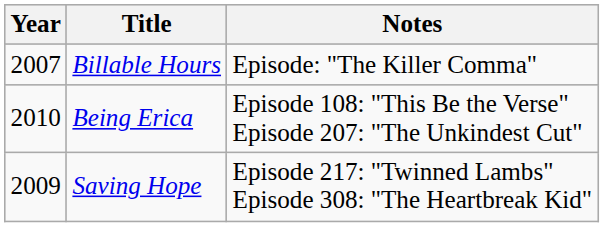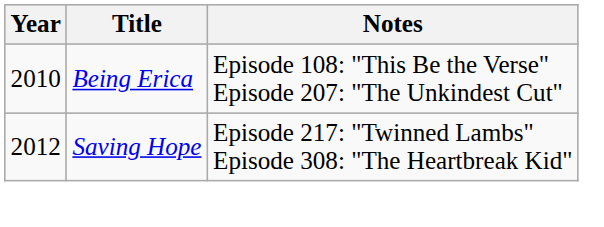- row: 2007 | Billable Hours | Episode: "The Killer Comma"
Saving Hope | Year: 2009 -> 2012
